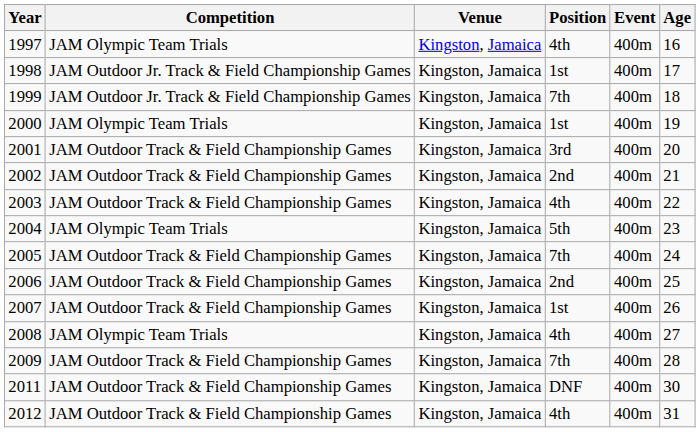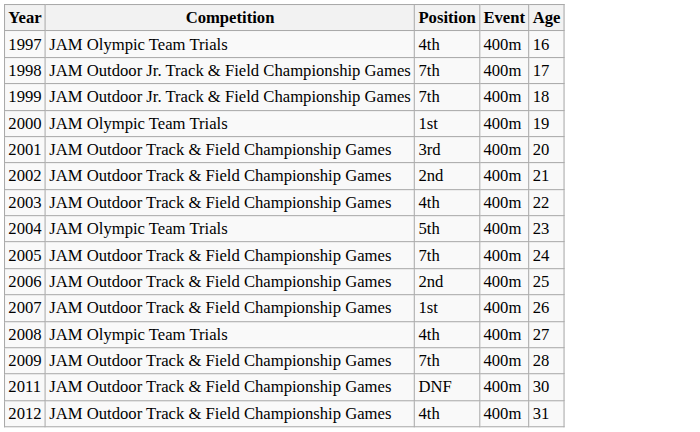- column: Venue | Kingston, Jamaica | Kingston, Jamaica | Kingston, Jamaica | Kingston, Jamaica | Kingston, Jamaica | Kingston, Jamaica | Kingston, Jamaica | Kingston, Jamaica | Kingston, Jamaica | Kingston, Jamaica | Kingston, Jamaica | Kingston, Jamaica | Kingston, Jamaica | Kingston, Jamaica | Kingston, Jamaica
1998 | Position: 1st -> 7th
